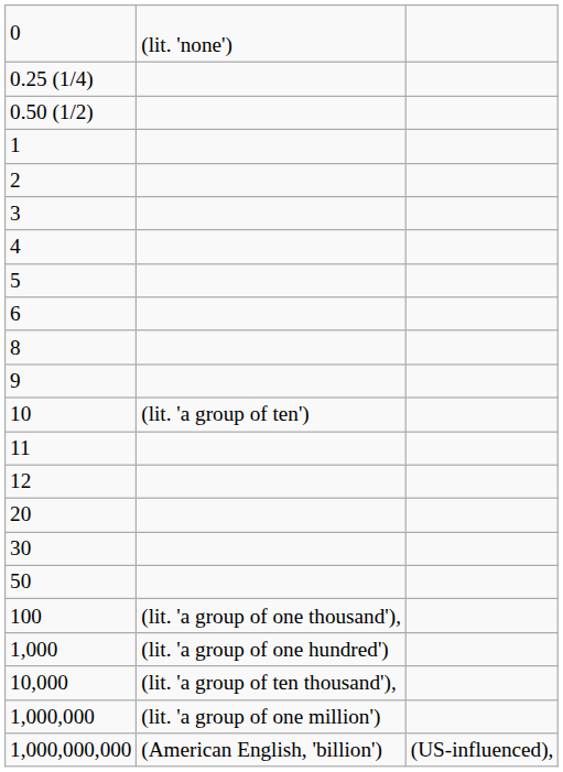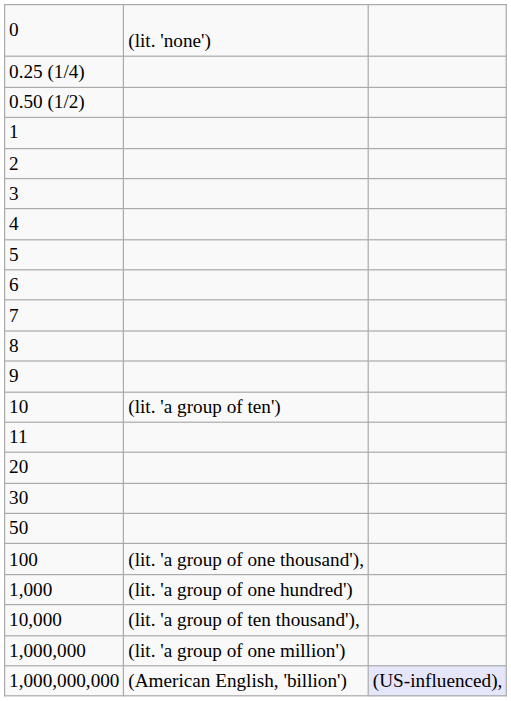+ row: 7
- row: 12
1,000,000,000 | column 3: no background -> lavender background
